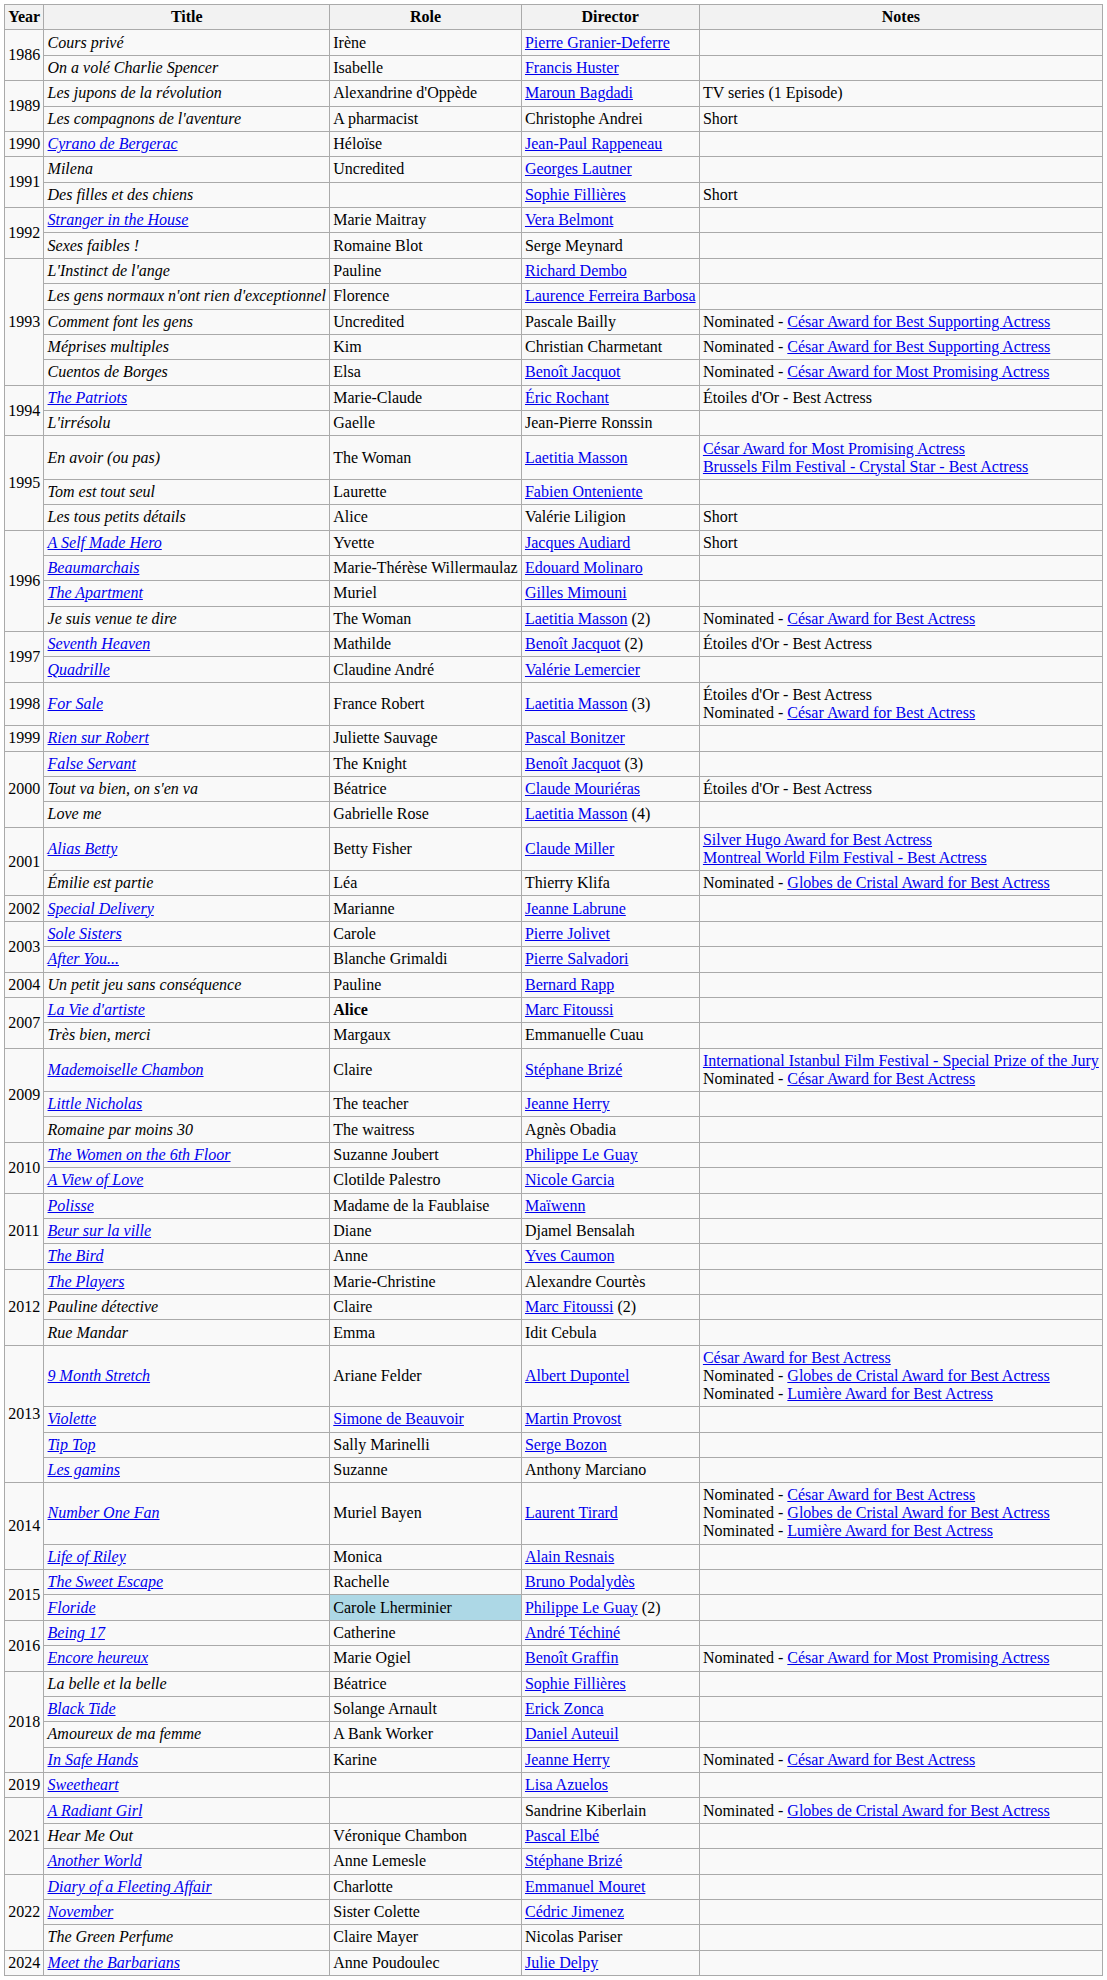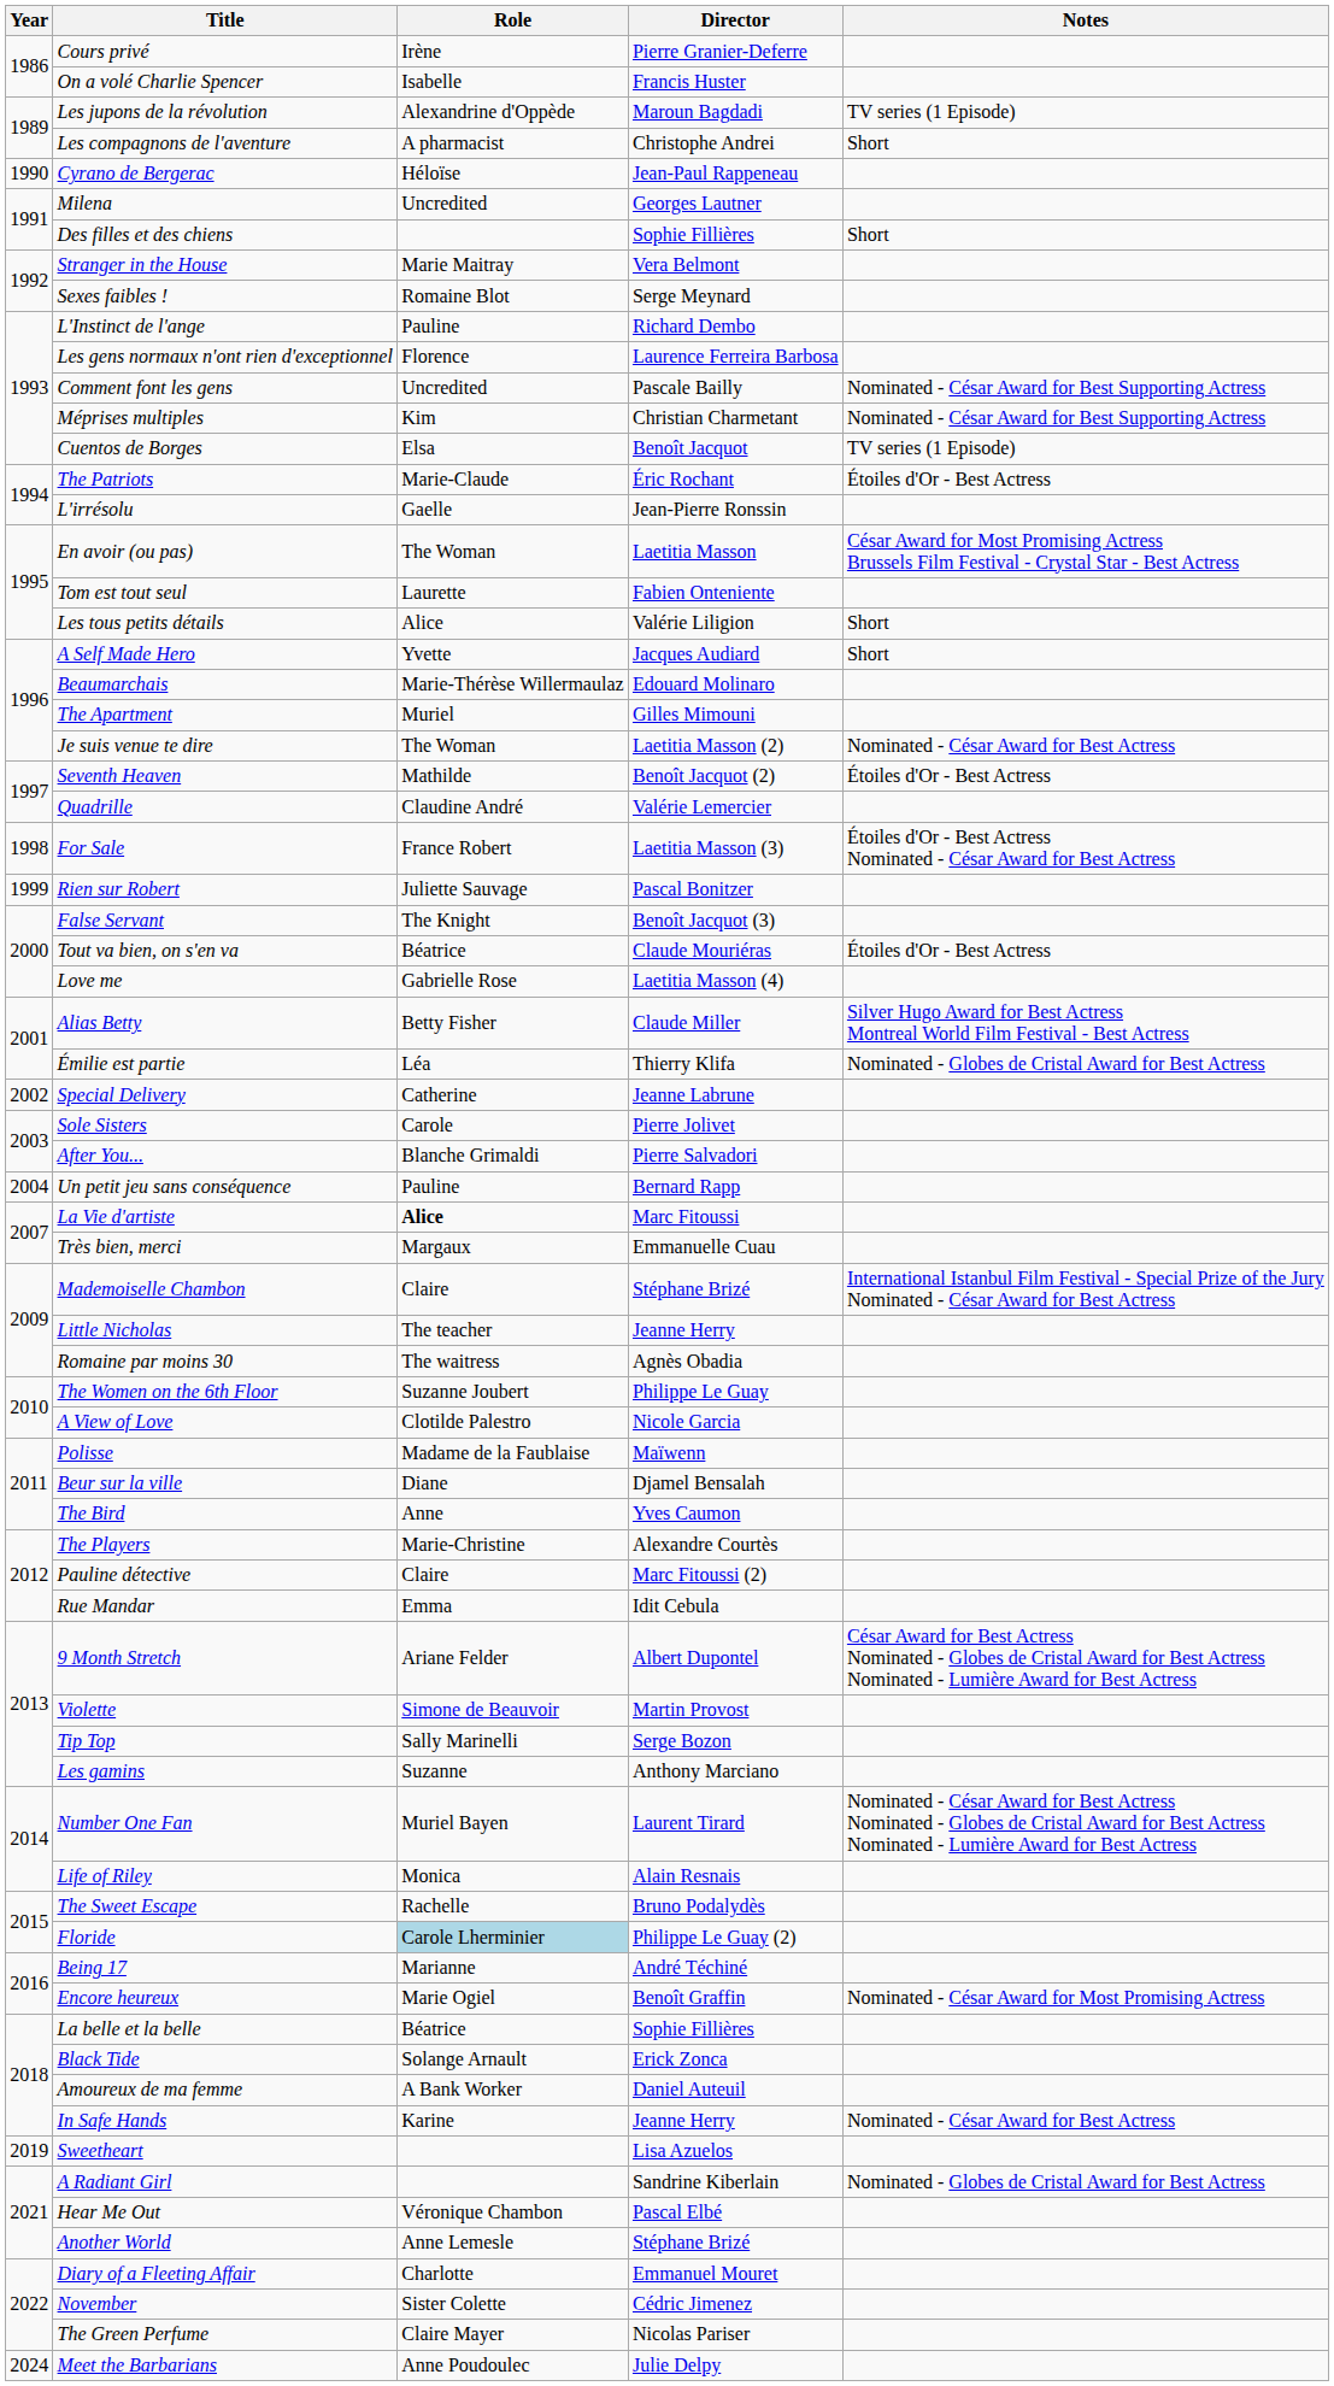Cuentos de Borges | Notes: Nominated - César Award for Most Promising Actress -> TV series (1 Episode)
Special Delivery | Role: Marianne -> Catherine
Being 17 | Role: Catherine -> Marianne
